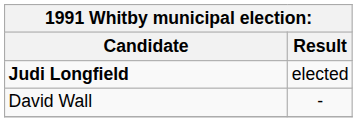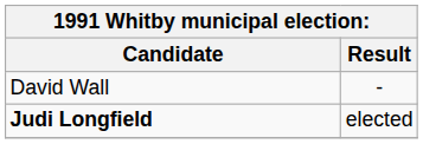rows swapped: Judi Longfield <-> David Wall
